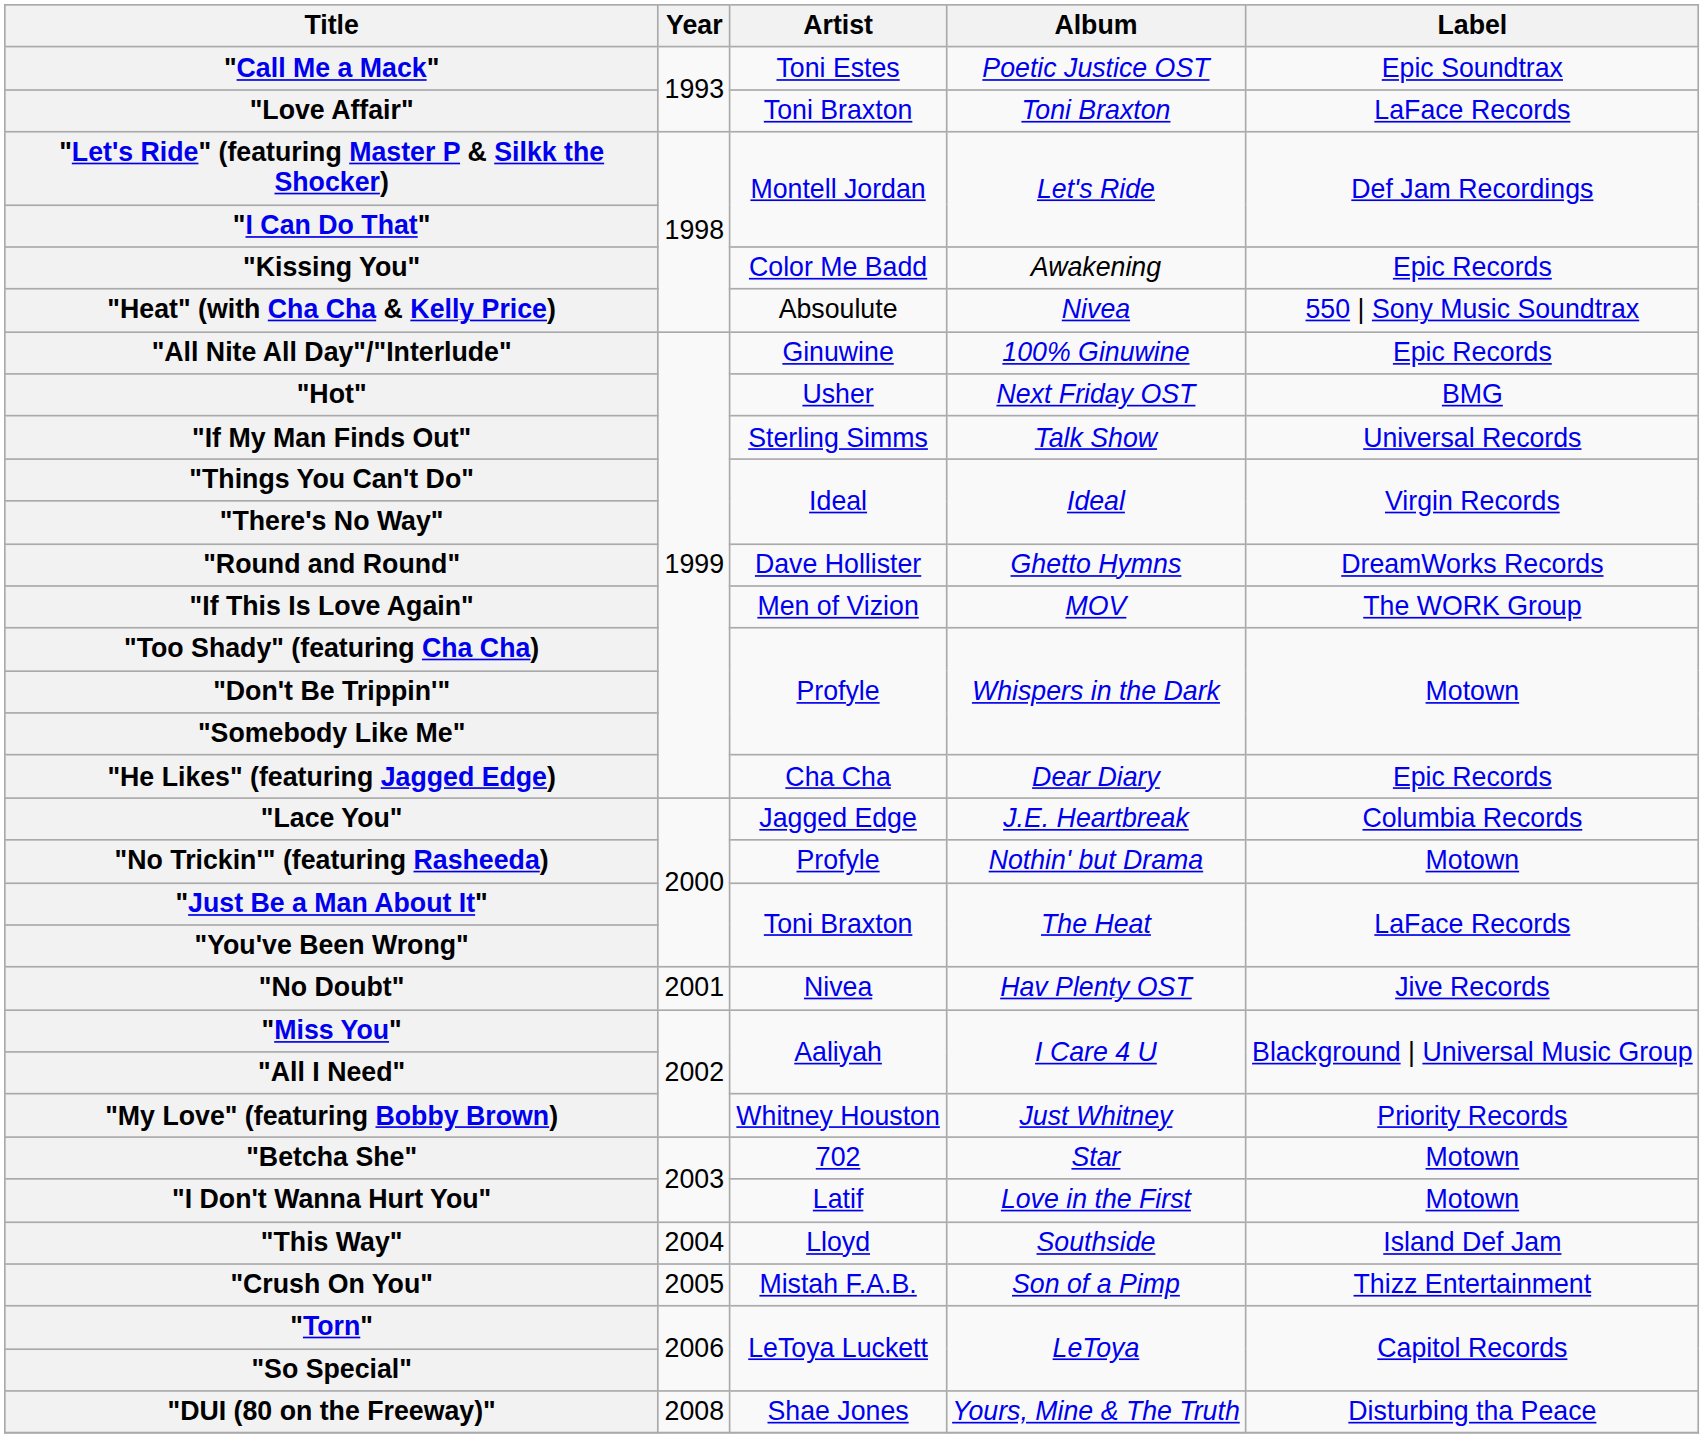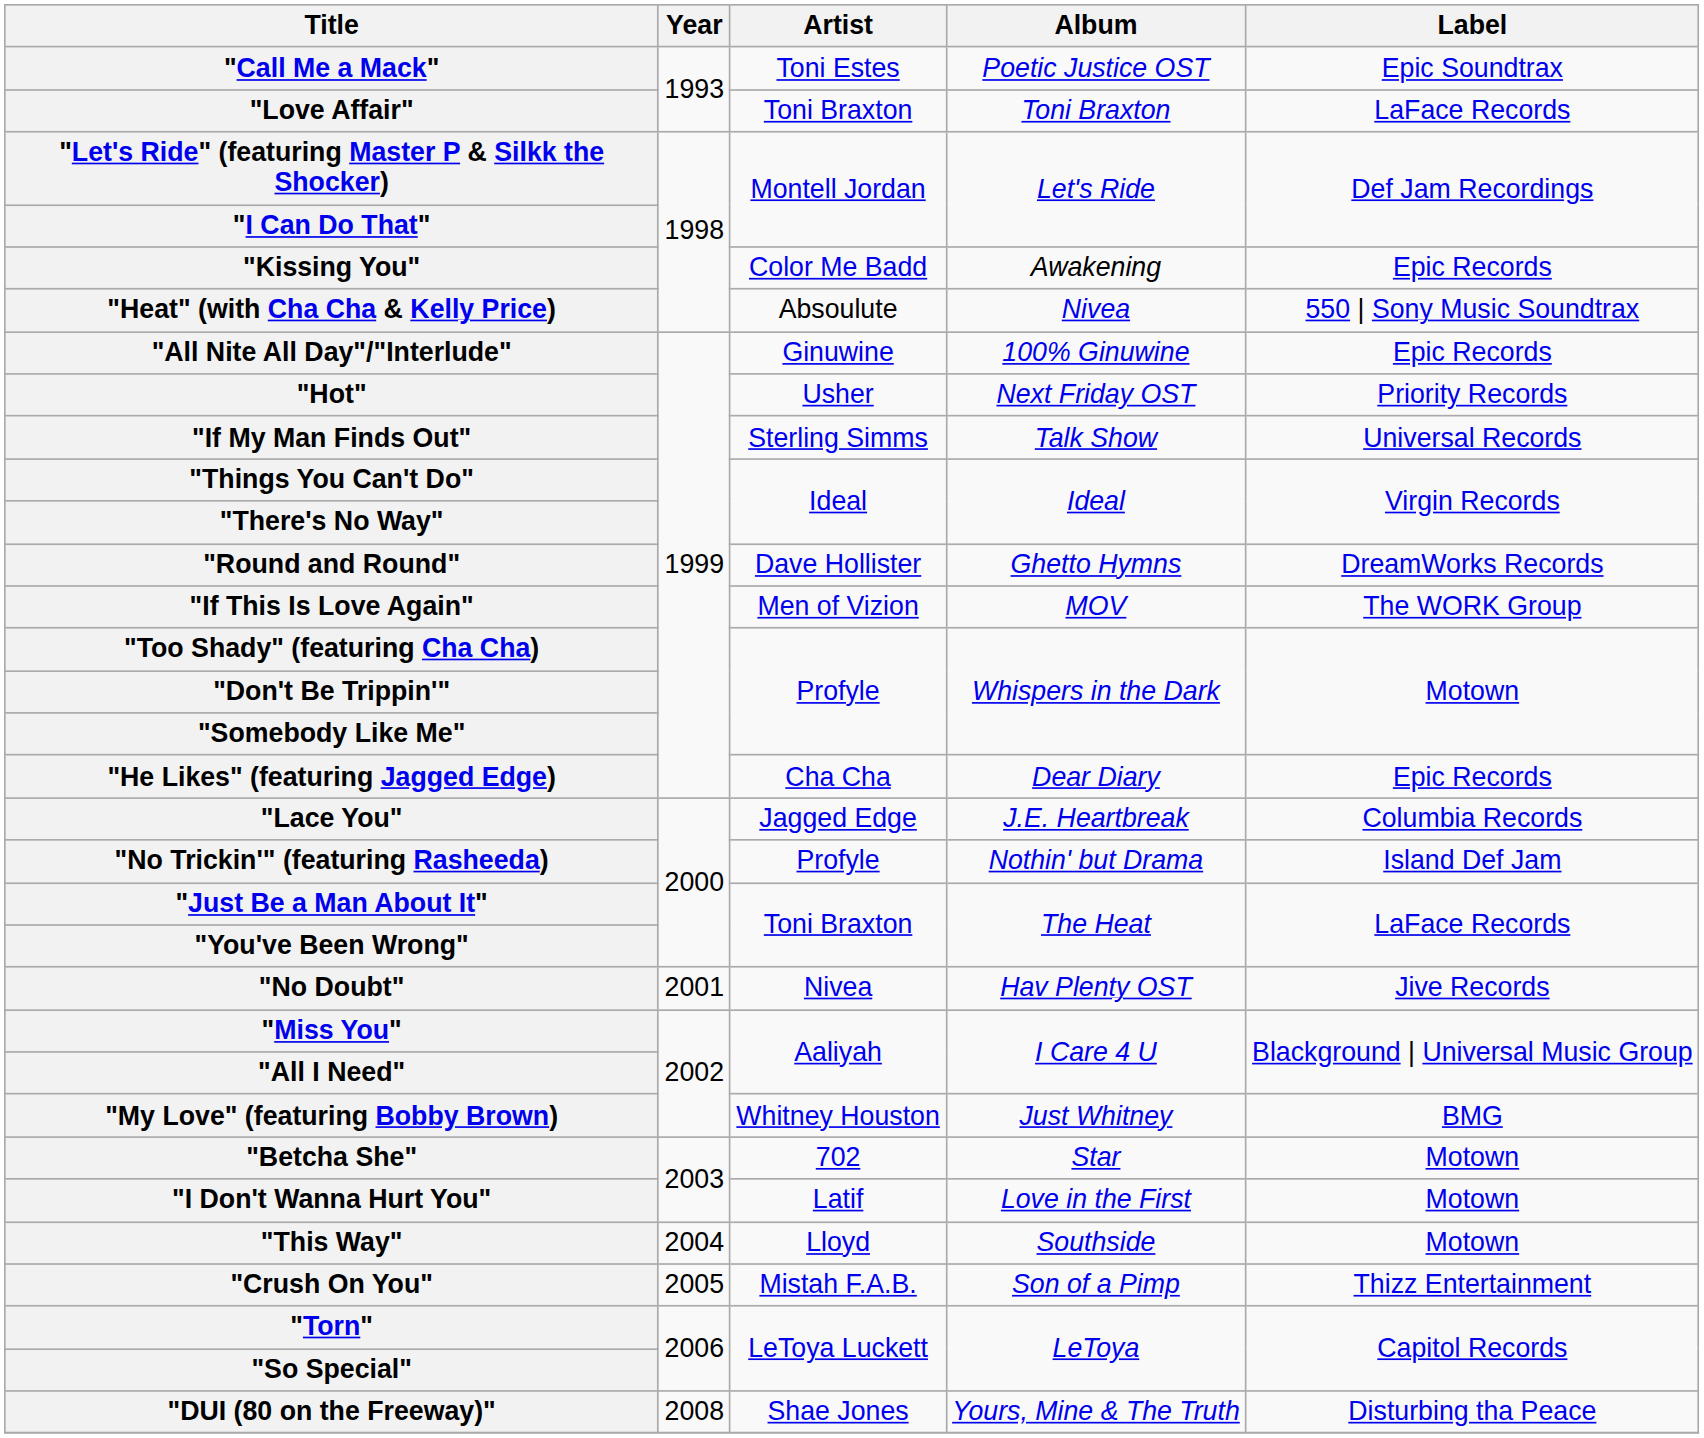"Hot" | Label: BMG -> Priority Records
"No Trickin'" (featuring Rasheeda) | Label: Motown -> Island Def Jam
"My Love" (featuring Bobby Brown) | Label: Priority Records -> BMG
"This Way" | Label: Island Def Jam -> Motown
